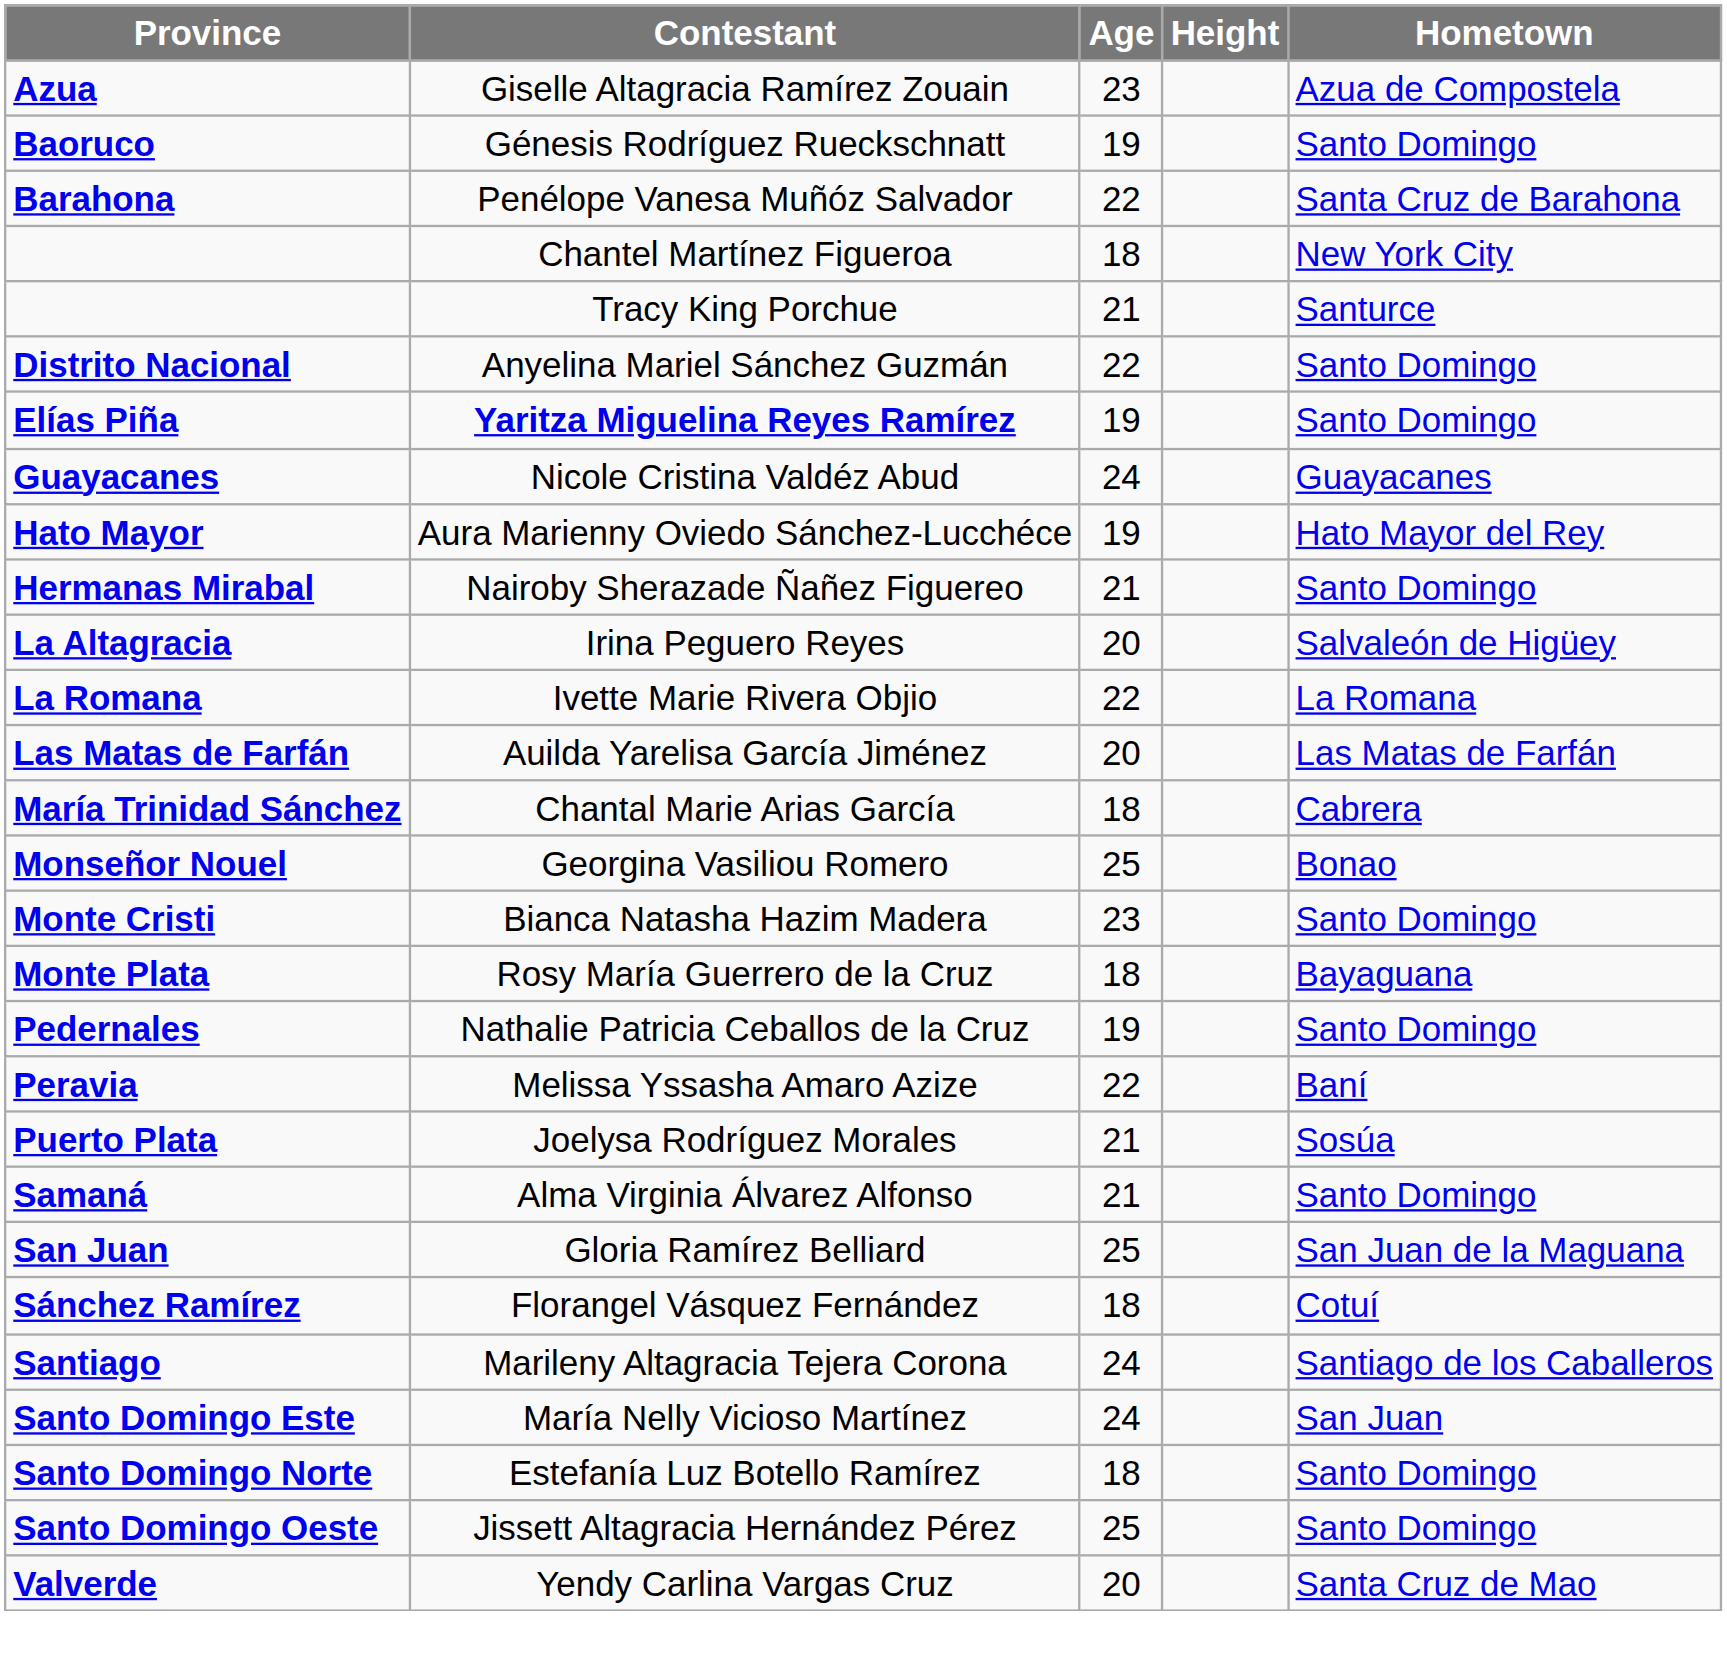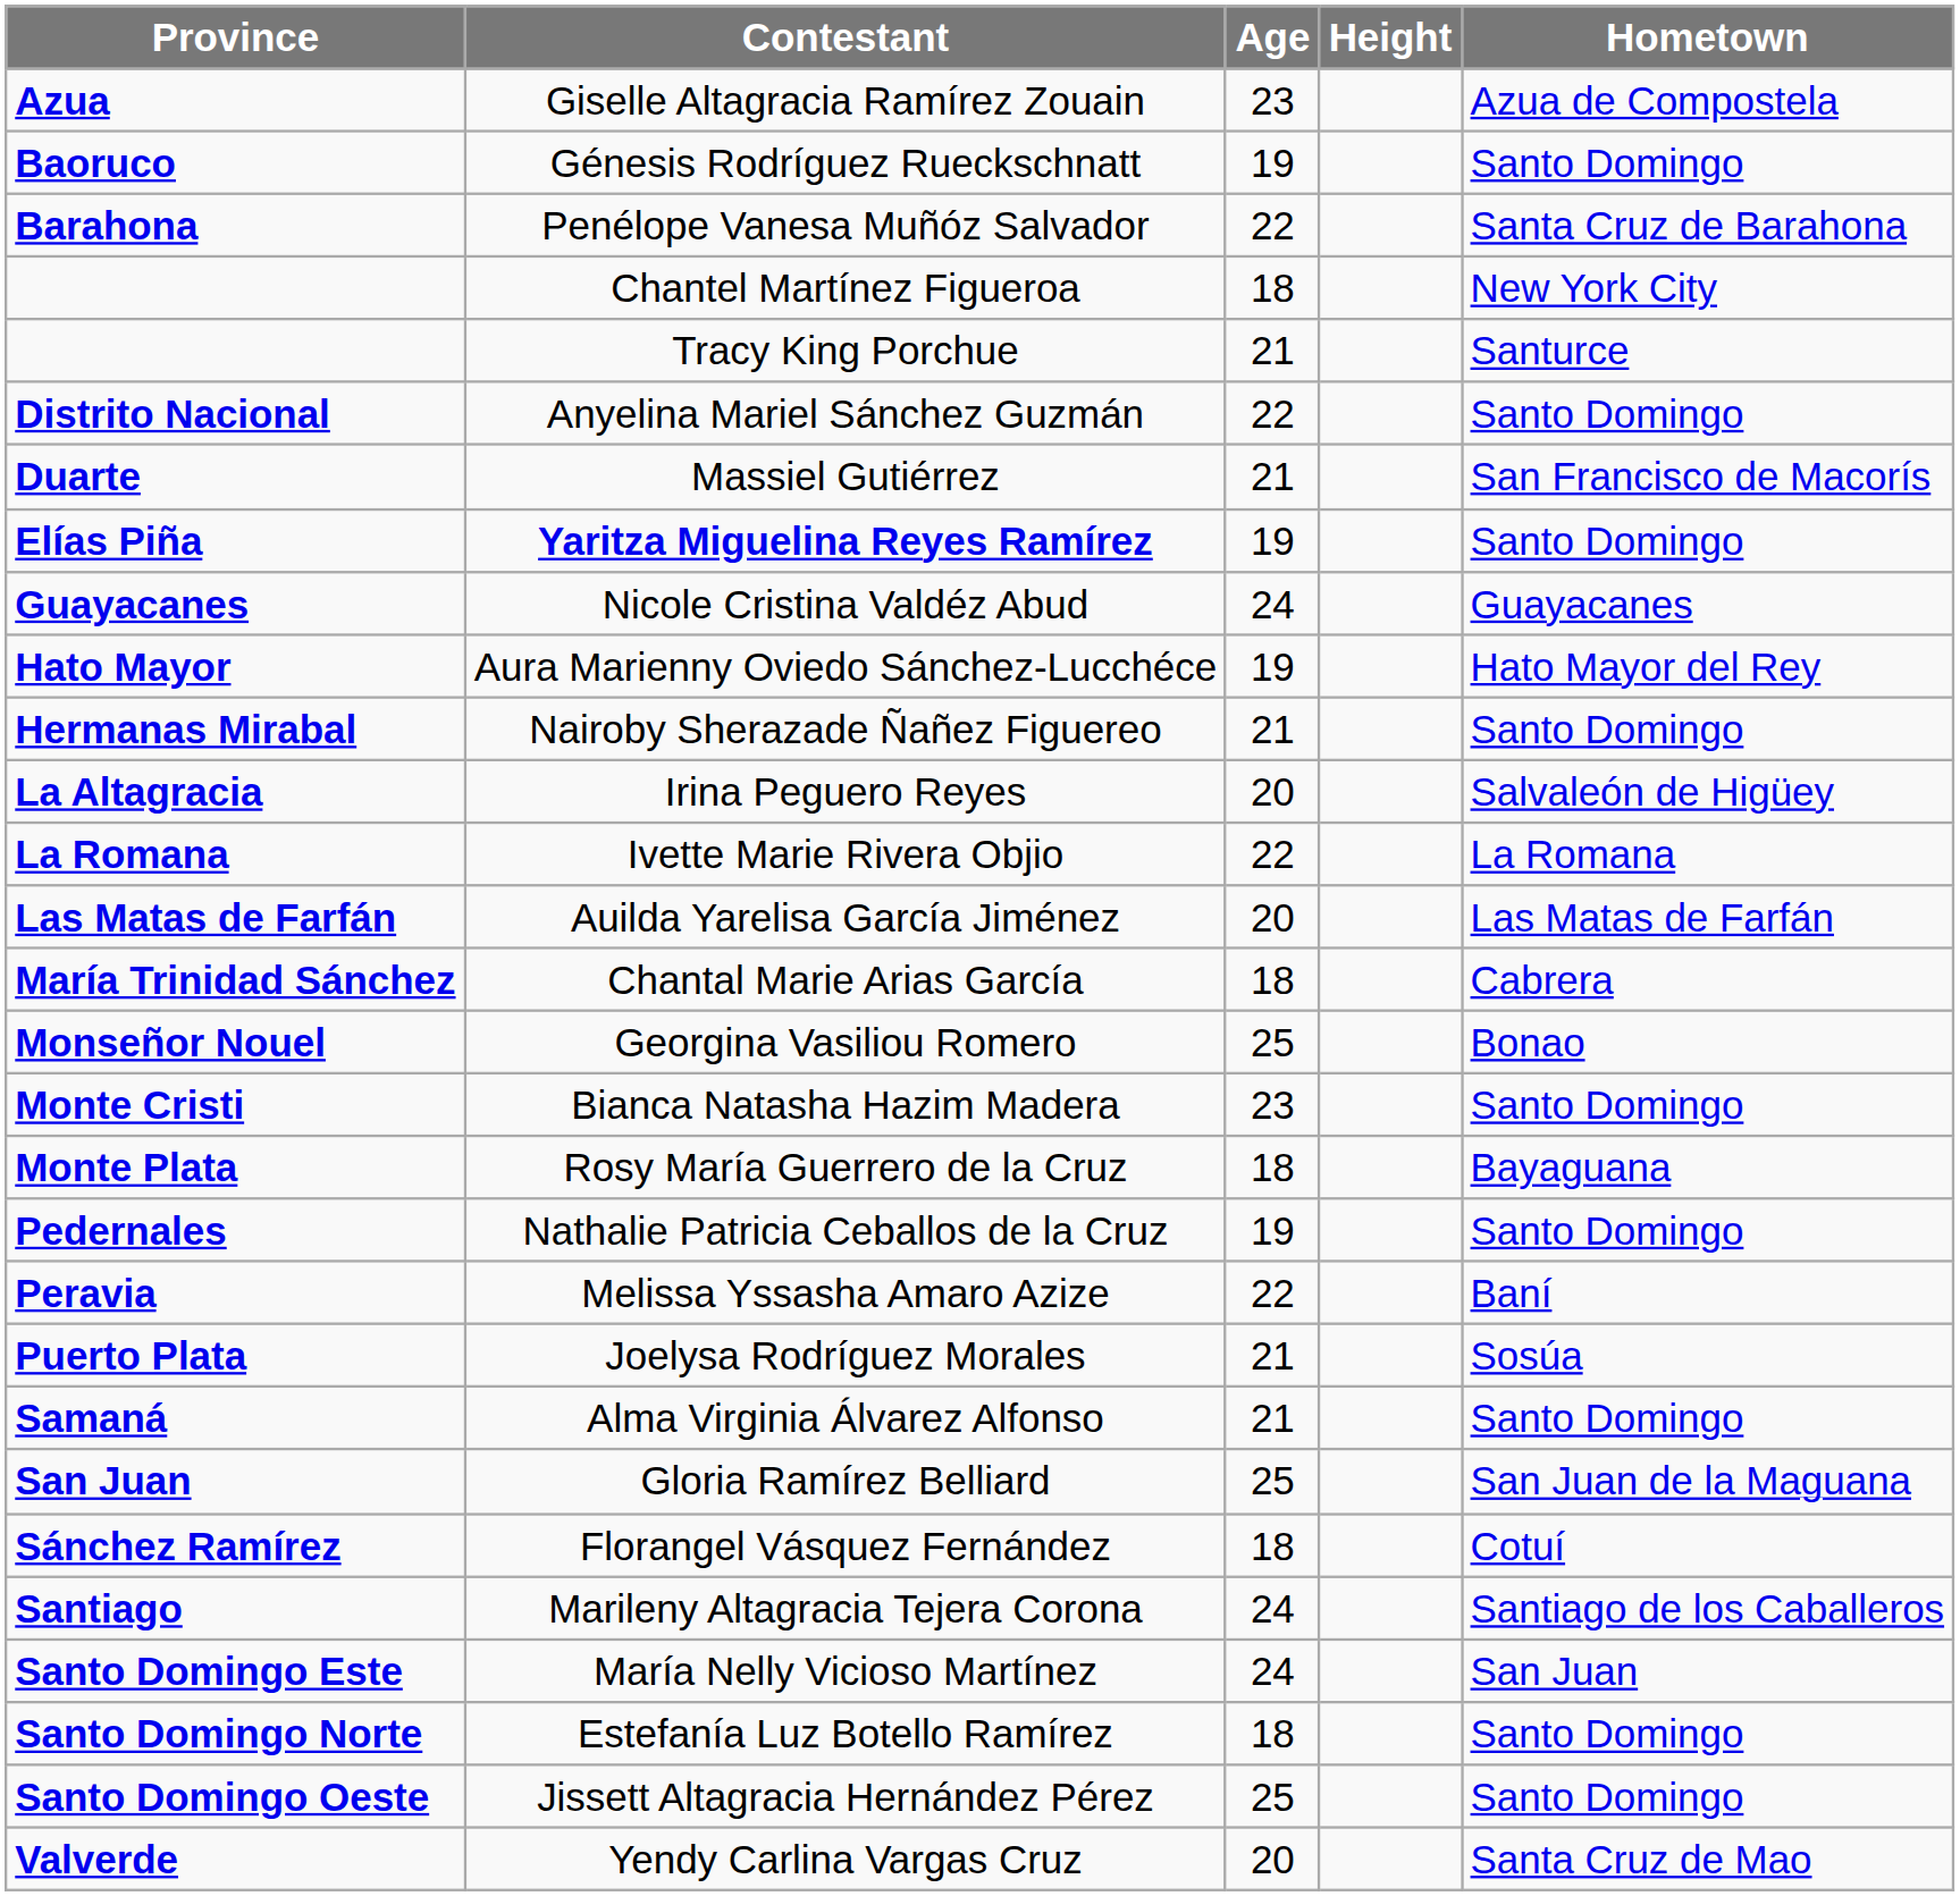+ row: Duarte | Massiel Gutiérrez | 21 | San Francisco de Macorís
